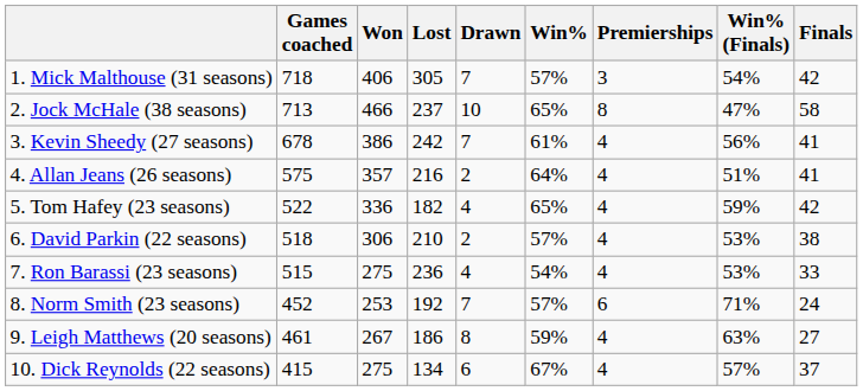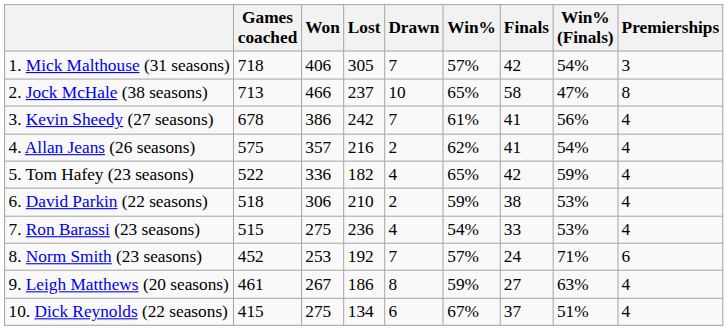columns swapped: Finals <-> Premierships
4. Allan Jeans (26 seasons) | Win%: 64% -> 62%
4. Allan Jeans (26 seasons) | Win% (Finals): 51% -> 54%
6. David Parkin (22 seasons) | Win%: 57% -> 59%
10. Dick Reynolds (22 seasons) | Win% (Finals): 57% -> 51%
